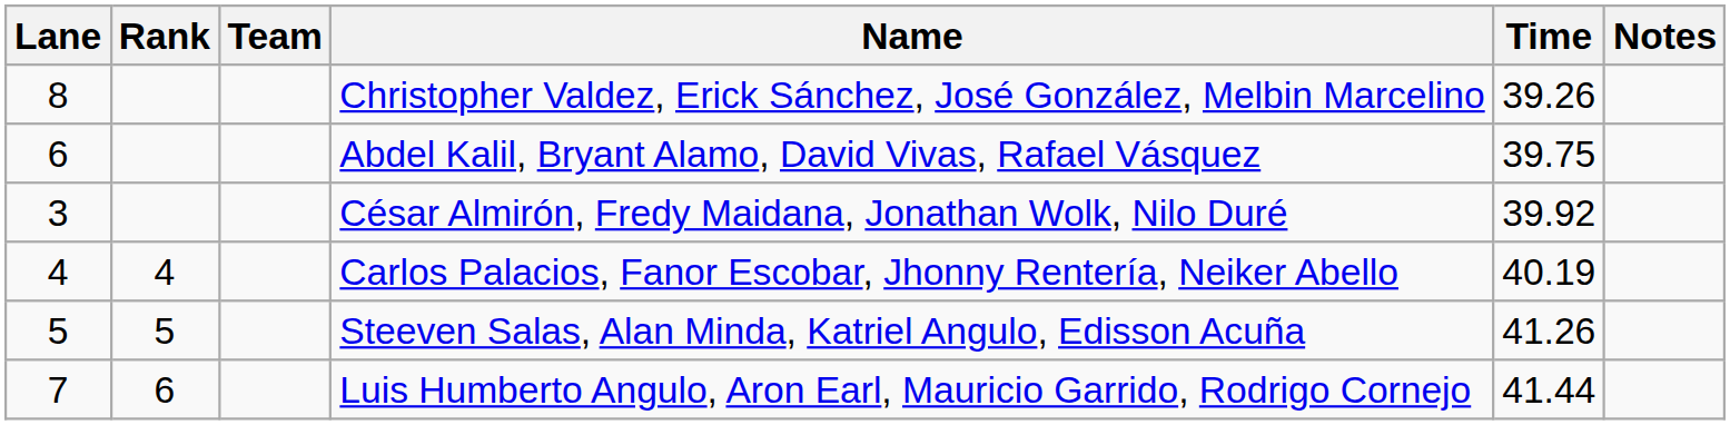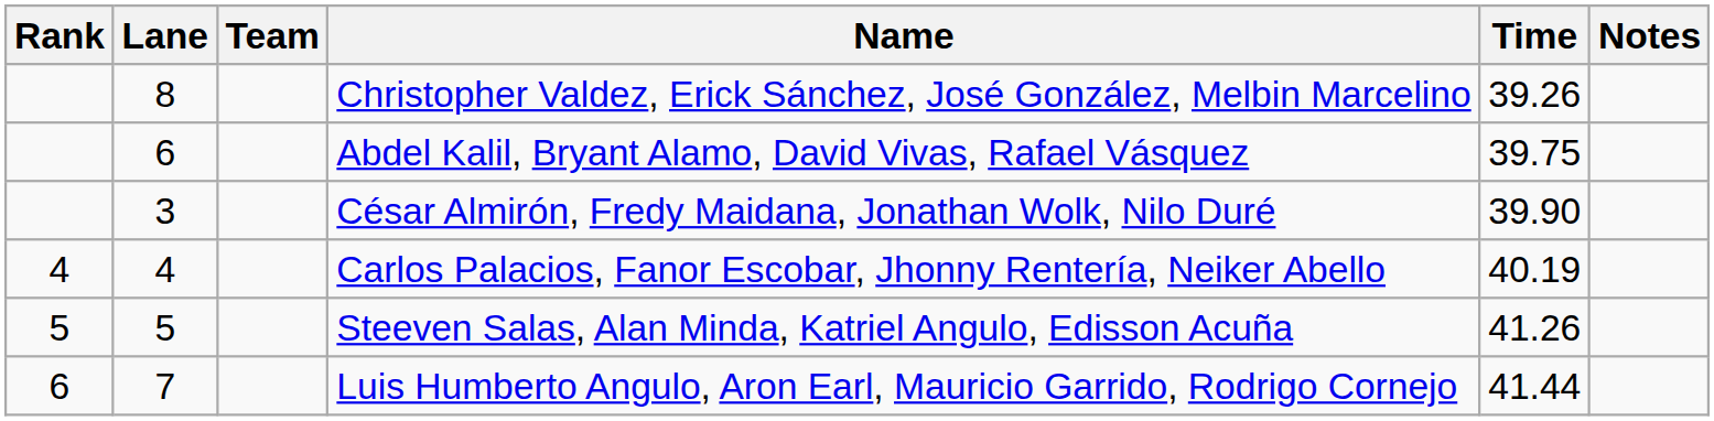columns swapped: Rank <-> Lane
César Almirón, Fredy Maidana, Jonathan Wolk, Nilo Duré | Time: 39.92 -> 39.90
